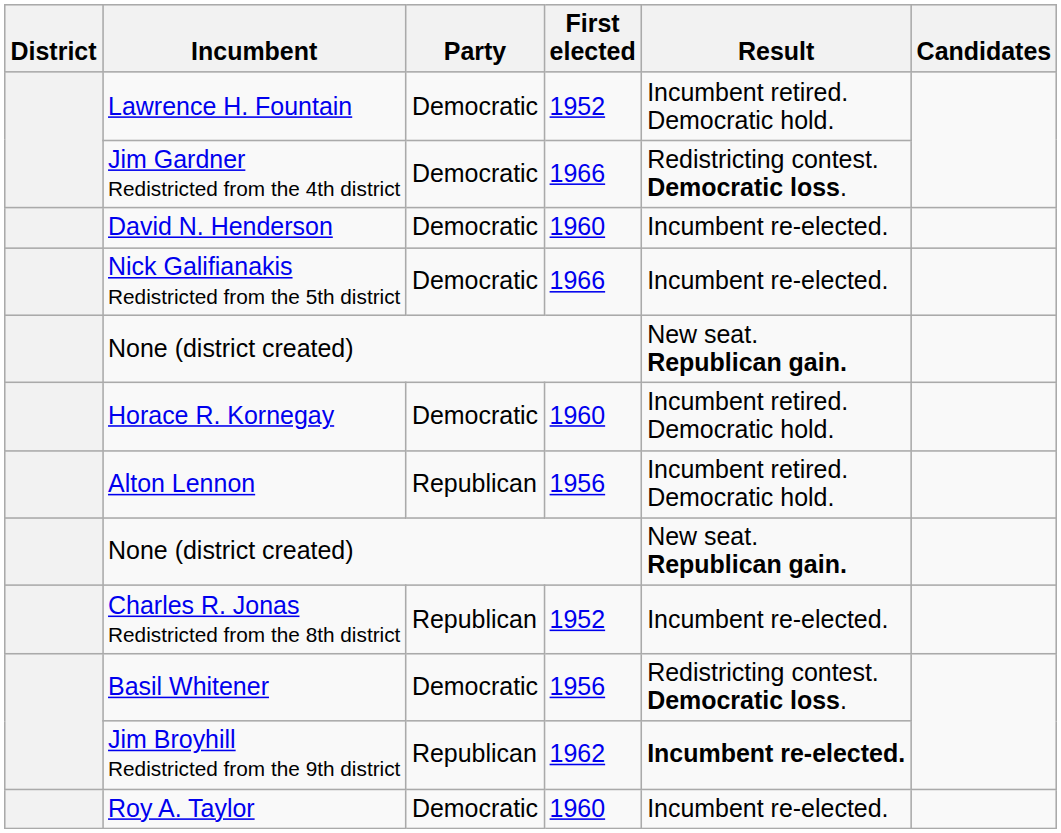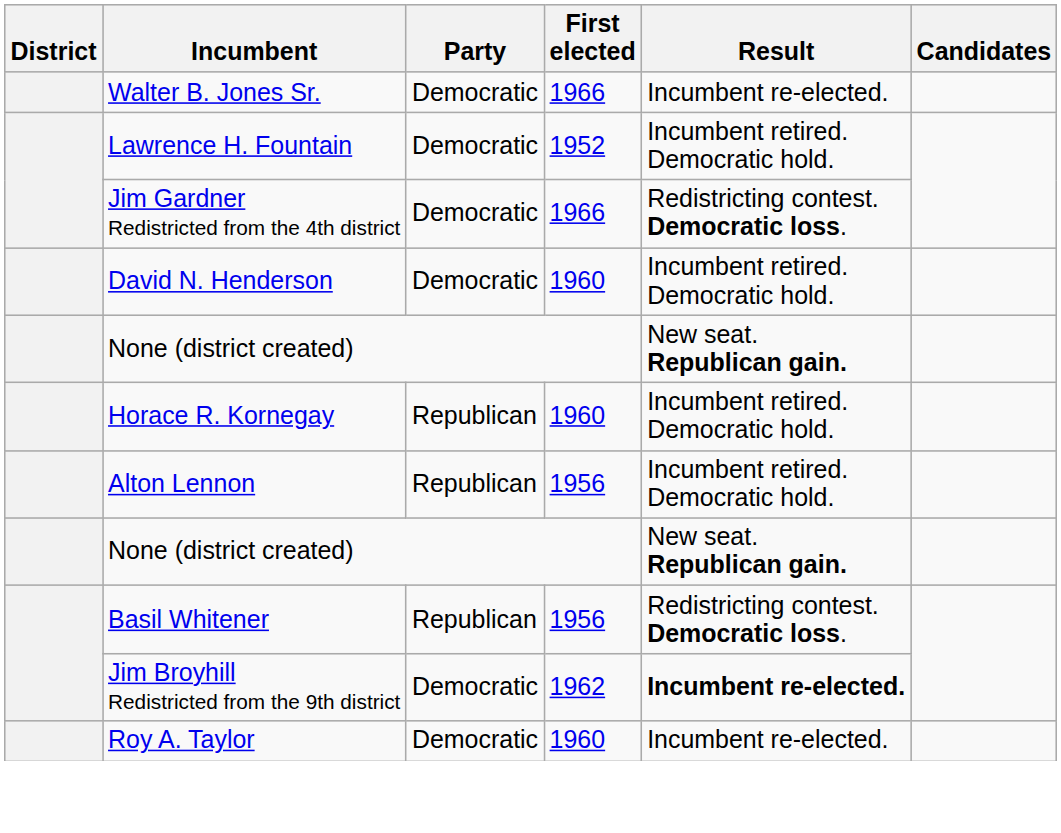+ row: Walter B. Jones Sr. | Democratic | 1966 | Incumbent re-elected.
David N. Henderson | Result: Incumbent re-elected. -> Incumbent retired. Democratic hold.
- row: Nick Galifianakis Redistricted from the 5th district | Democratic | 1966 | Incumbent re-elected.
Horace R. Kornegay | Party: Democratic -> Republican
- row: Charles R. Jonas Redistricted from the 8th district | Republican | 1952 | Incumbent re-elected.
Basil Whitener | Party: Democratic -> Republican
Jim Broyhill Redistricted from the 9th district | Party: Republican -> Democratic
